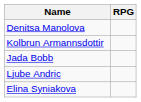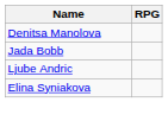- row: Kolbrun Armannsdottir
